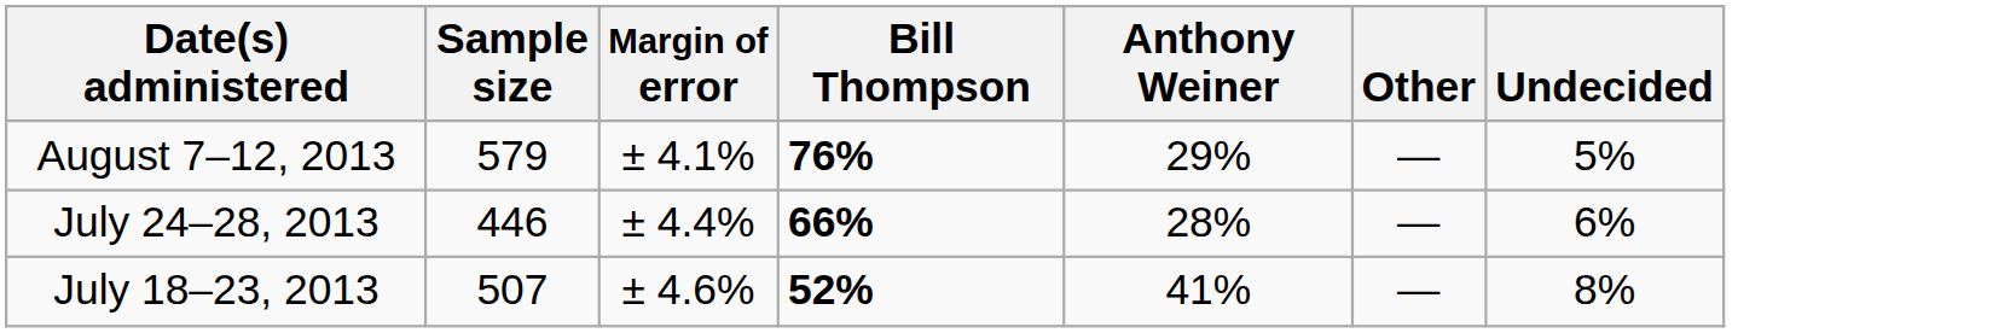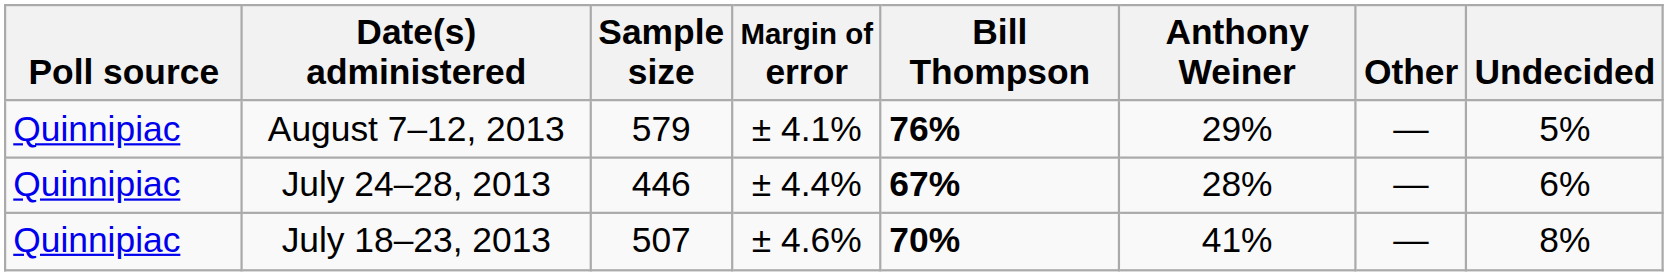+ column: Poll source | Quinnipiac | Quinnipiac | Quinnipiac
July 24–28, 2013 | Bill Thompson: 66% -> 67%
July 18–23, 2013 | Bill Thompson: 52% -> 70%
